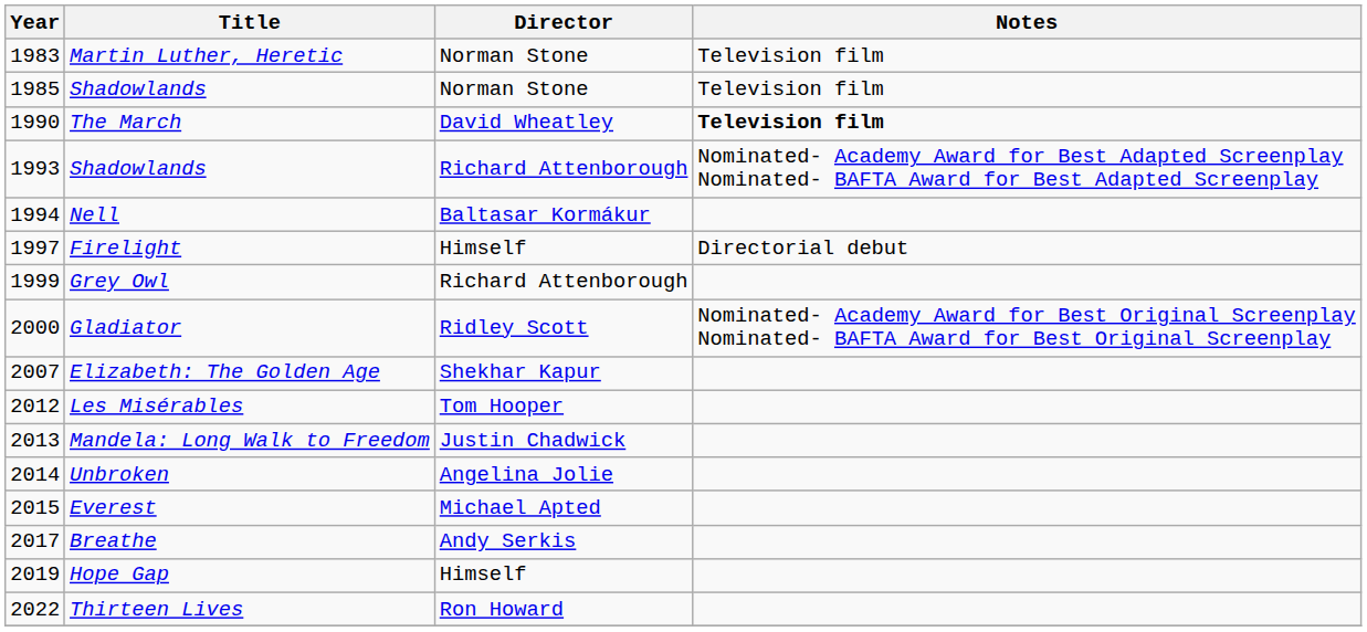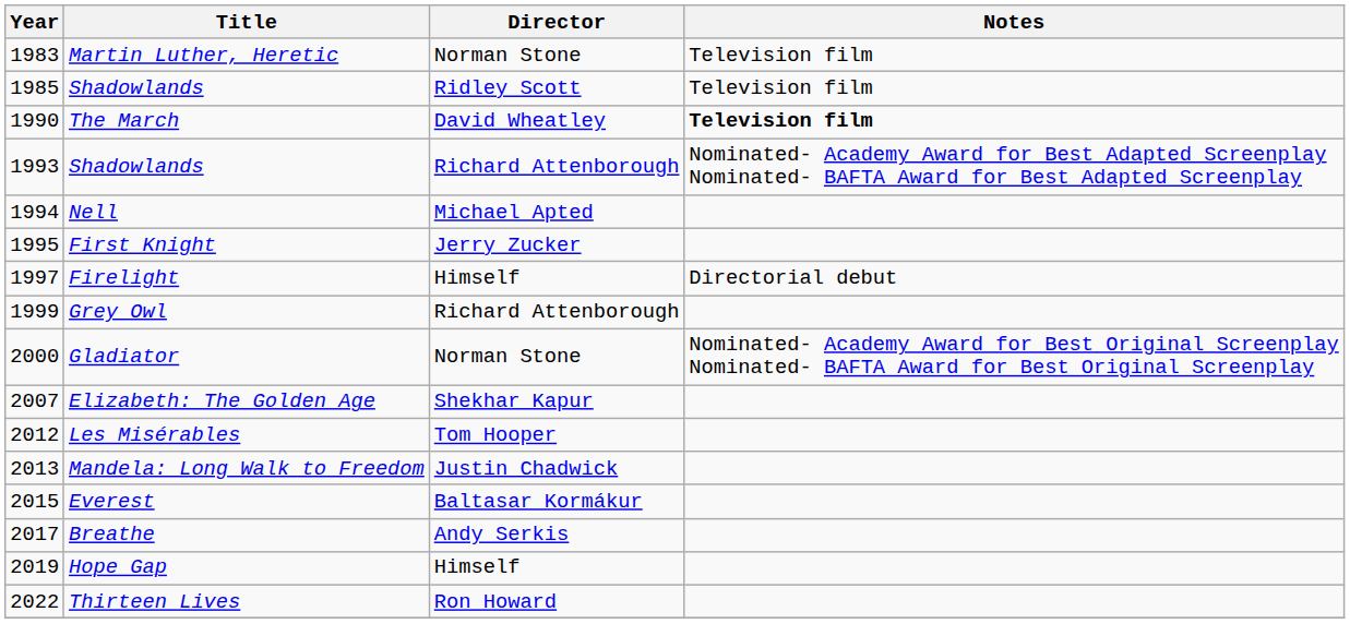1985 / Shadowlands | Director: Norman Stone -> Ridley Scott
Nell | Director: Baltasar Kormákur -> Michael Apted
+ row: 1995 | First Knight | Jerry Zucker
Gladiator | Director: Ridley Scott -> Norman Stone
- row: 2014 | Unbroken | Angelina Jolie
Everest | Director: Michael Apted -> Baltasar Kormákur
